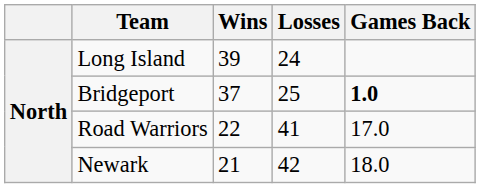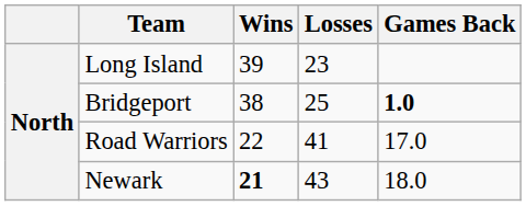Long Island | Losses: 24 -> 23
Bridgeport | Wins: 37 -> 38
Newark | Wins: normal -> bold
Newark | Losses: 42 -> 43
